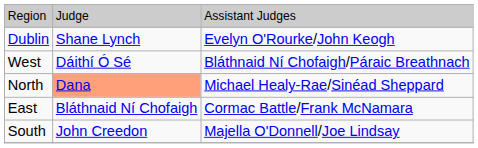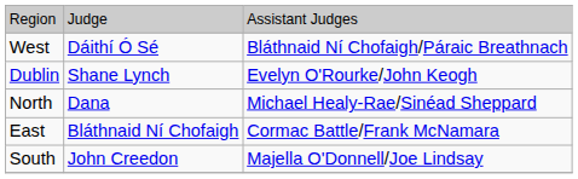rows swapped: Dublin <-> West
North | column 2: lightsalmon background -> no background
